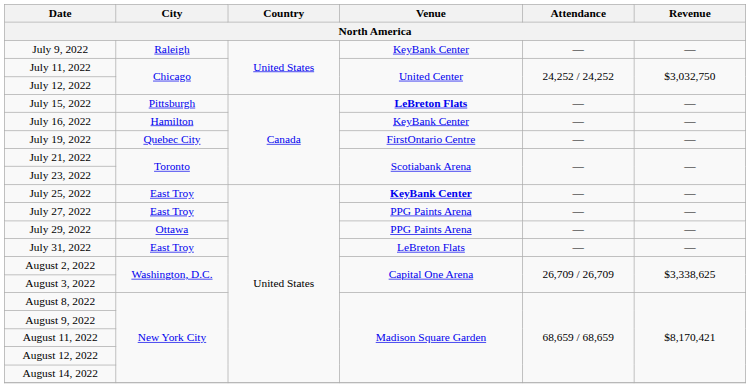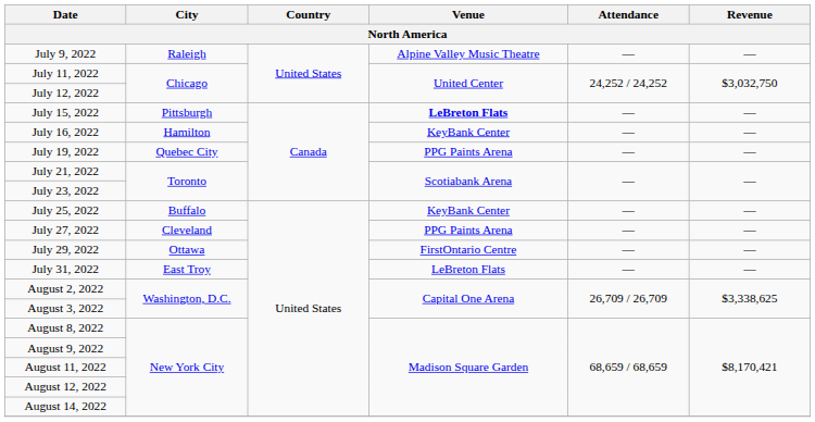July 9, 2022 | Venue: KeyBank Center -> Alpine Valley Music Theatre
July 19, 2022 | Venue: FirstOntario Centre -> PPG Paints Arena
July 25, 2022 | City: East Troy -> Buffalo
July 25, 2022 | Venue: bold -> normal
July 27, 2022 | City: East Troy -> Cleveland
July 29, 2022 | Venue: PPG Paints Arena -> FirstOntario Centre
